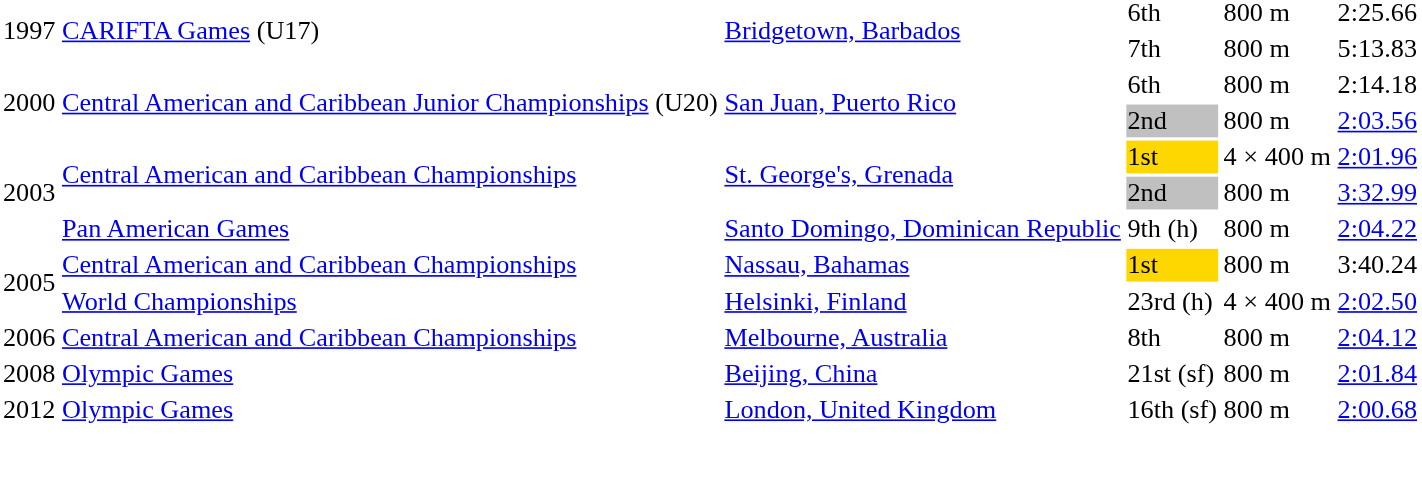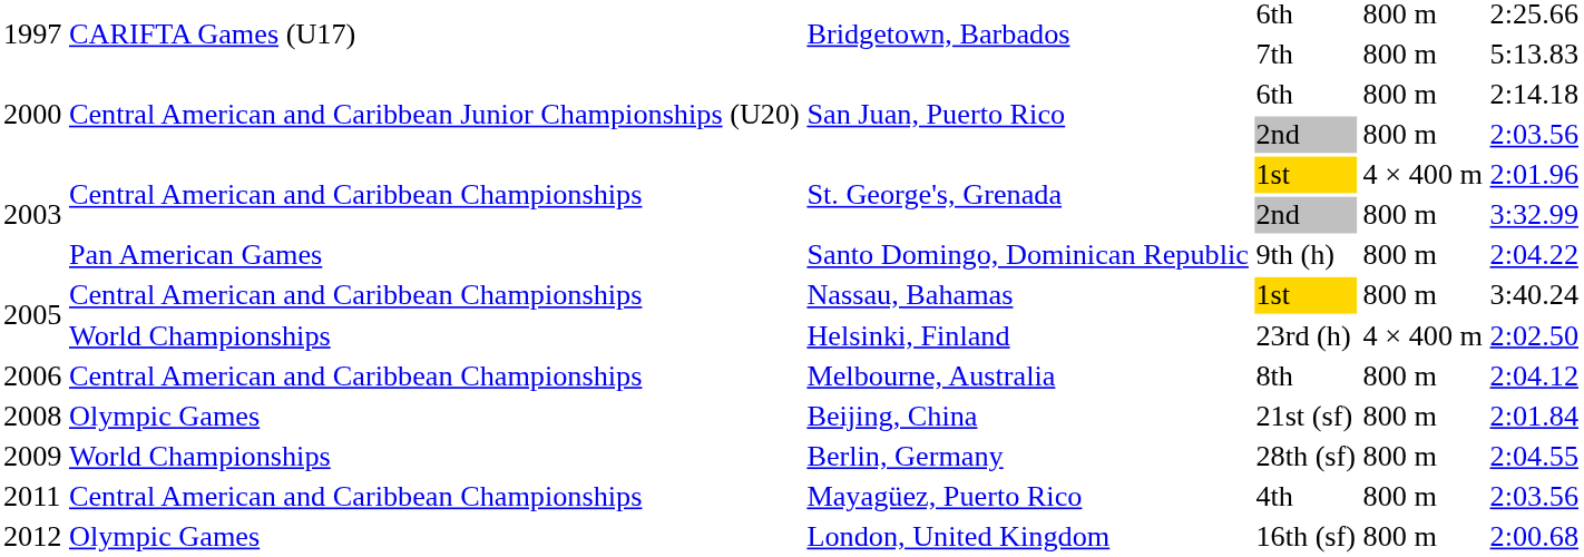+ row: 2009 | World Championships | Berlin, Germany | 28th (sf) | 800 m | 2:04.55
+ row: 2011 | Central American and Caribbean Championships | Mayagüez, Puerto Rico | 4th | 800 m | 2:03.56
